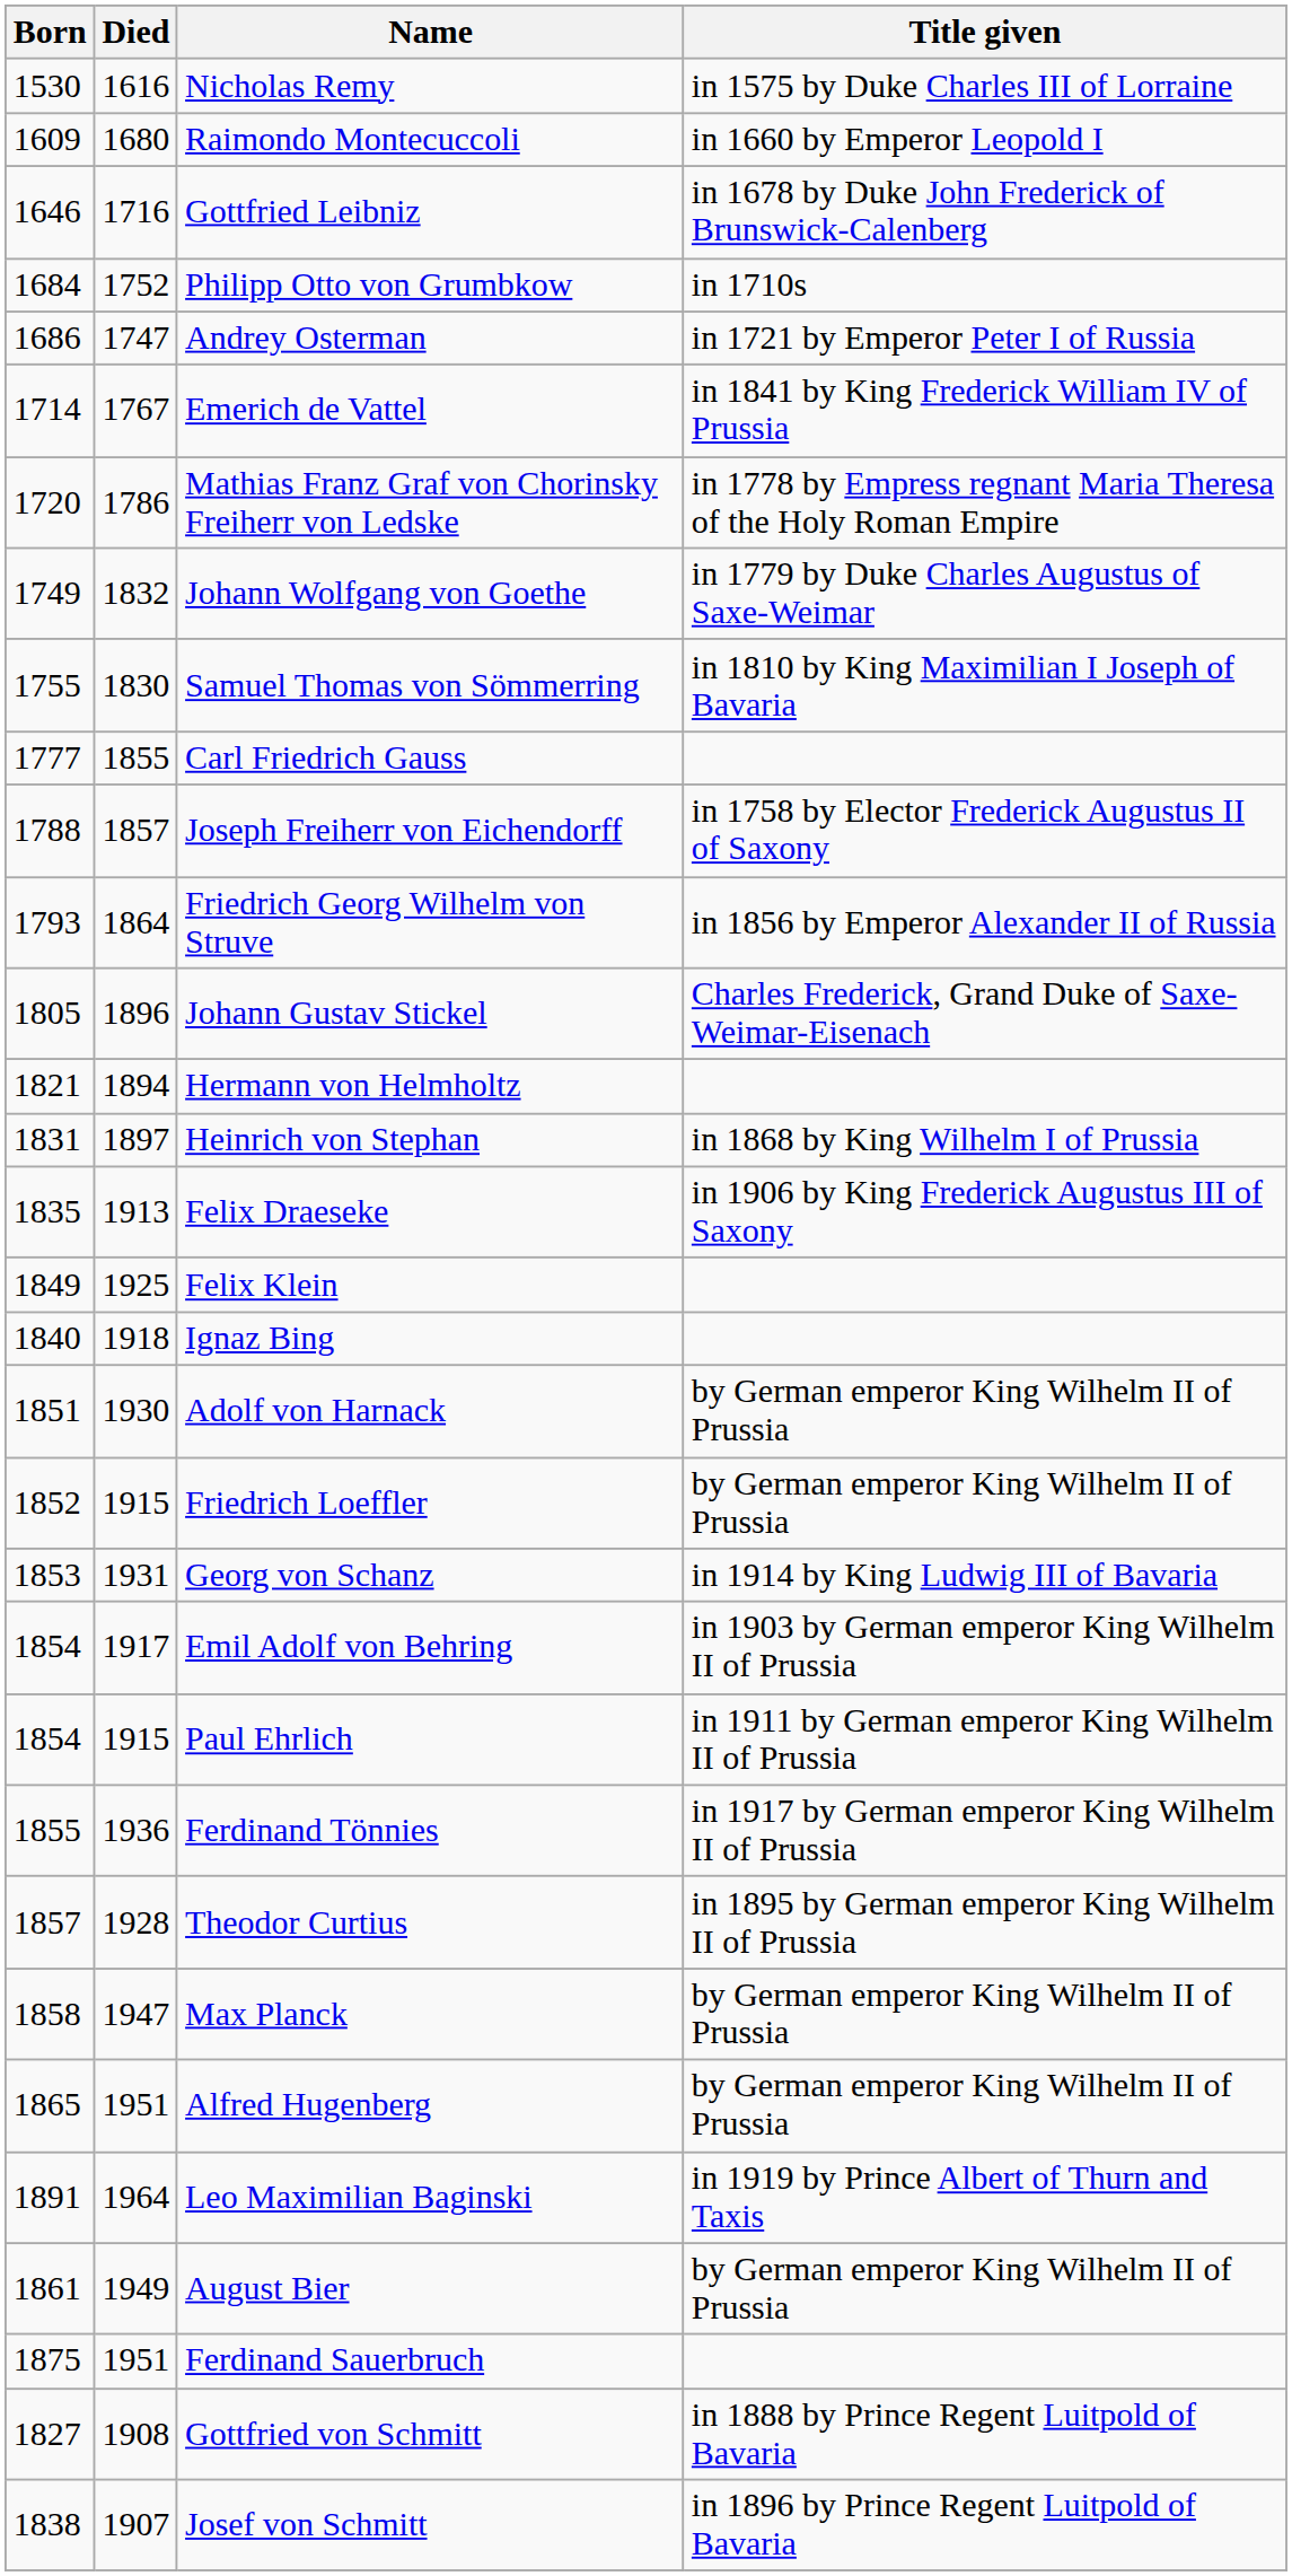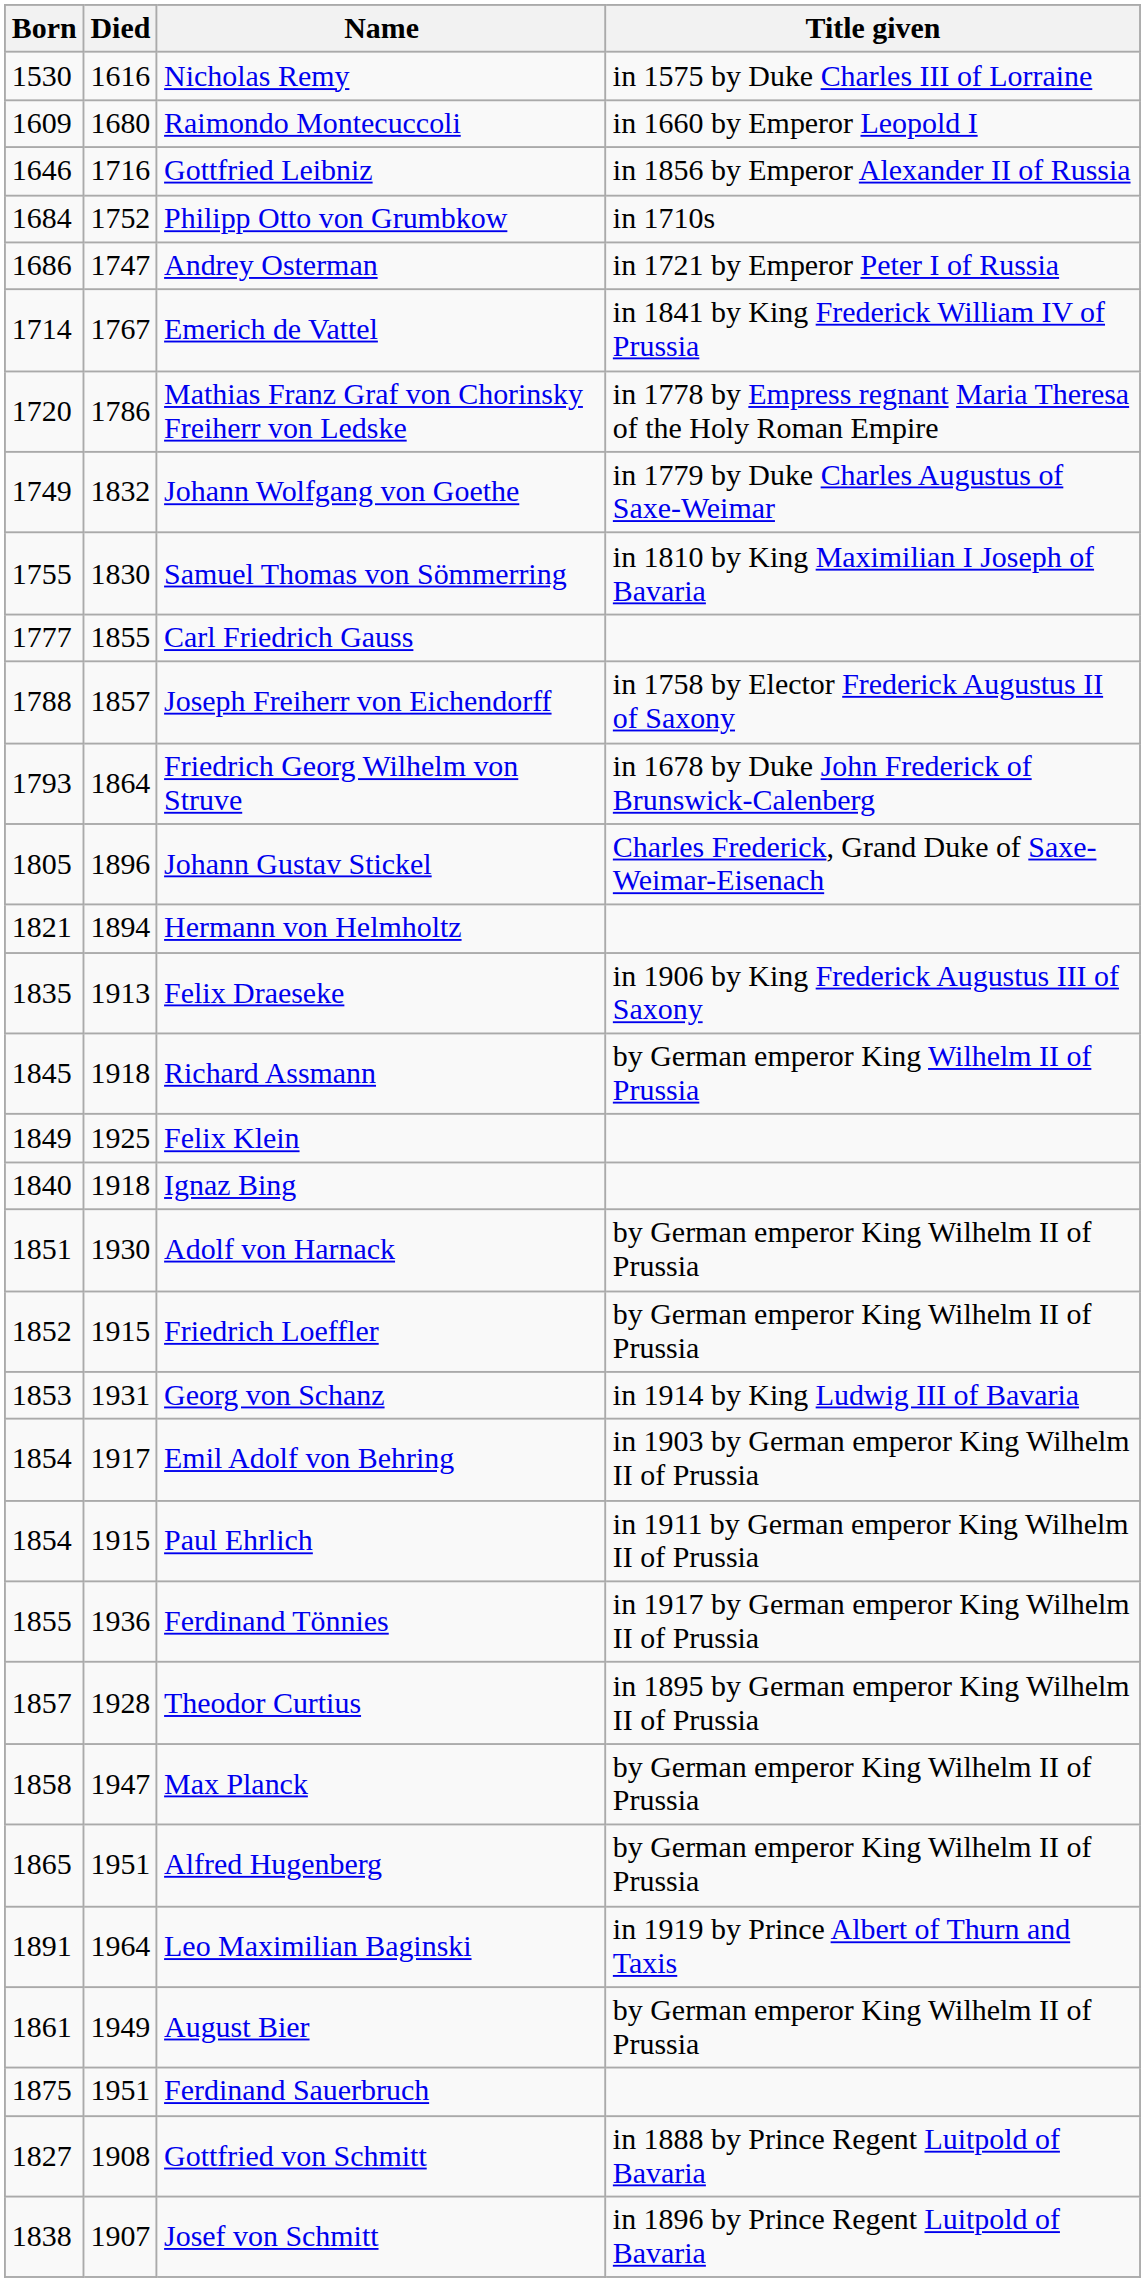Gottfried Leibniz | Title given: in 1678 by Duke John Frederick of Brunswick-Calenberg -> in 1856 by Emperor Alexander II of Russia
Friedrich Georg Wilhelm von Struve | Title given: in 1856 by Emperor Alexander II of Russia -> in 1678 by Duke John Frederick of Brunswick-Calenberg
- row: 1831 | 1897 | Heinrich von Stephan | in 1868 by King Wilhelm I of Prussia
+ row: 1845 | 1918 | Richard Assmann | by German emperor King Wilhelm II of Prussia
